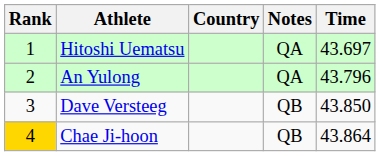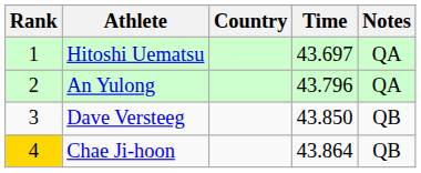columns swapped: Time <-> Notes
